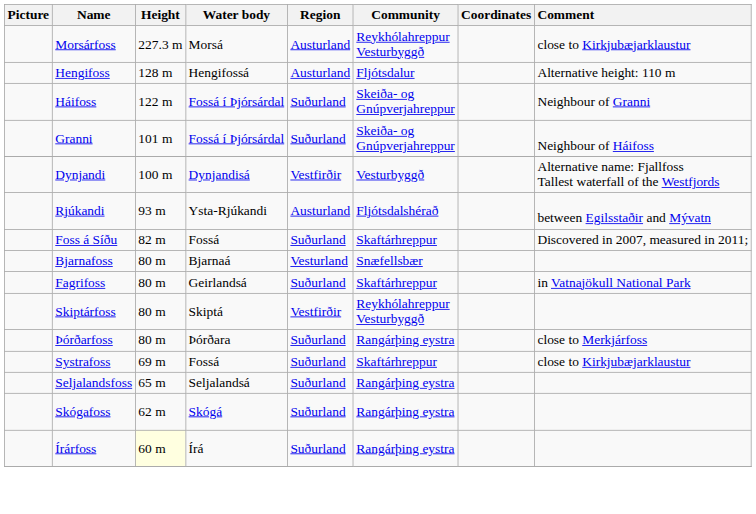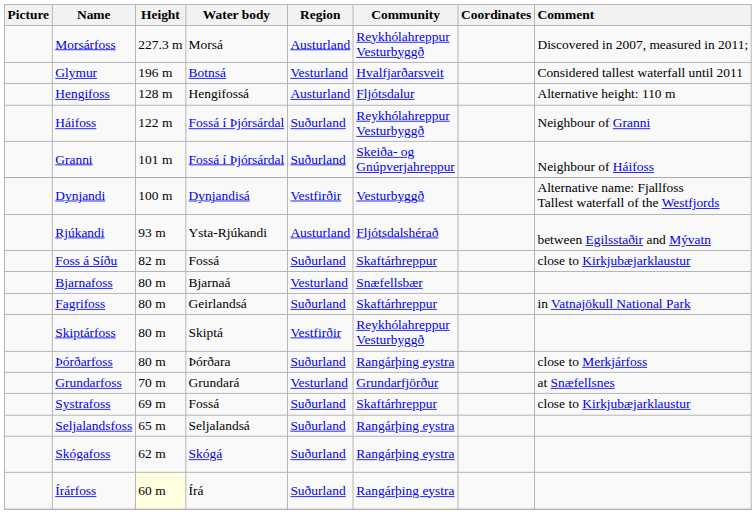Morsárfoss | Comment: close to Kirkjubæjarklaustur -> Discovered in 2007, measured in 2011;
+ row: Glymur | 196 m | Botnsá | Vesturland | Hvalfjarðarsveit | Considered tallest waterfall until 2011
Háifoss | Community: Skeiða- og Gnúpverjahreppur -> Reykhólahreppur Vesturbyggð
Foss á Síðu | Comment: Discovered in 2007, measured in 2011; -> close to Kirkjubæjarklaustur
+ row: Grundarfoss | 70 m | Grundará | Vesturland | Grundarfjörður | at Snæfellsnes
